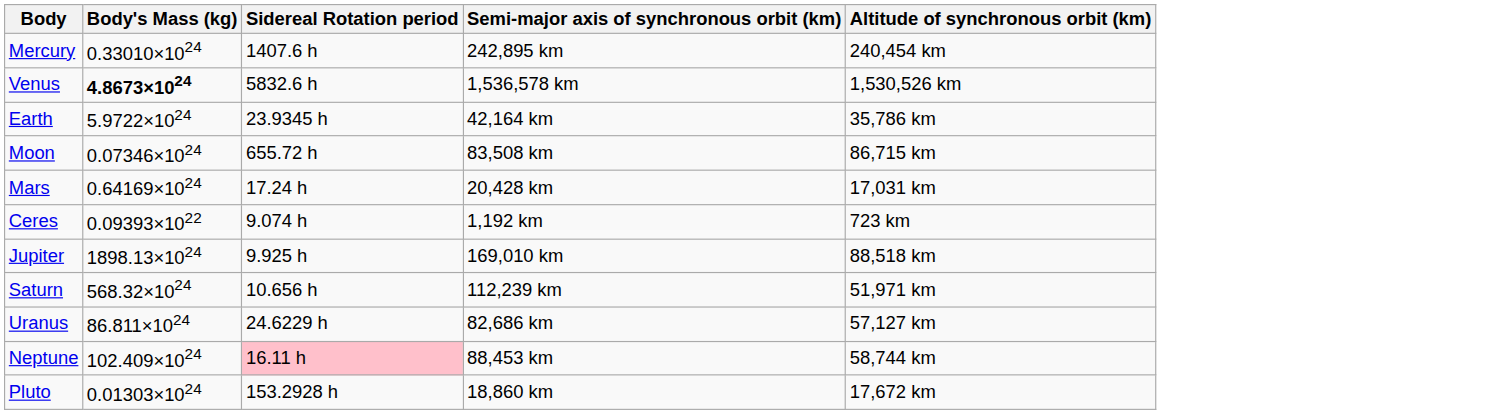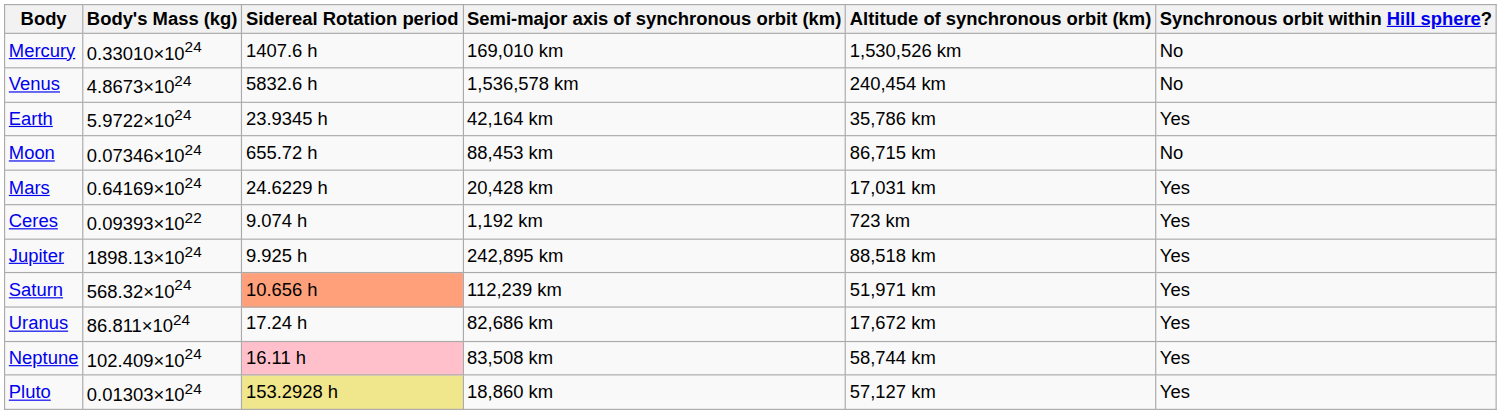+ column: Synchronous orbit within Hill sphere? | No | No | Yes | No | Yes | Yes | Yes | Yes | Yes | Yes | Yes
Mercury | Semi-major axis of synchronous orbit (km): 242,895 km -> 169,010 km
Mercury | Altitude of synchronous orbit (km): 240,454 km -> 1,530,526 km
Venus | Body's Mass (kg): bold -> normal
Venus | Altitude of synchronous orbit (km): 1,530,526 km -> 240,454 km
Moon | Semi-major axis of synchronous orbit (km): 83,508 km -> 88,453 km
Mars | Sidereal Rotation period: 17.24 h -> 24.6229 h
Jupiter | Semi-major axis of synchronous orbit (km): 169,010 km -> 242,895 km
Saturn | Sidereal Rotation period: no background -> lightsalmon background
Uranus | Sidereal Rotation period: 24.6229 h -> 17.24 h
Uranus | Altitude of synchronous orbit (km): 57,127 km -> 17,672 km
Neptune | Semi-major axis of synchronous orbit (km): 88,453 km -> 83,508 km
Pluto | Sidereal Rotation period: no background -> khaki background
Pluto | Altitude of synchronous orbit (km): 17,672 km -> 57,127 km
